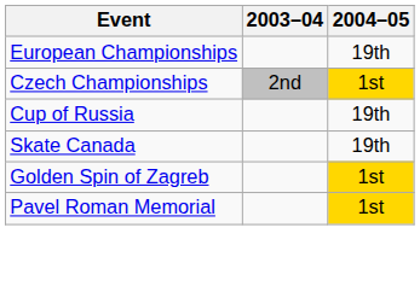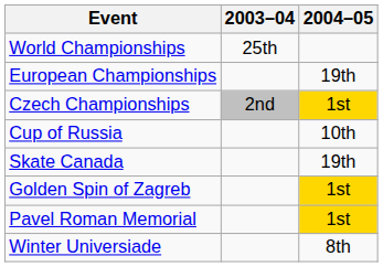+ row: World Championships | 25th
Cup of Russia | 2004–05: 19th -> 10th
+ row: Winter Universiade | 8th
